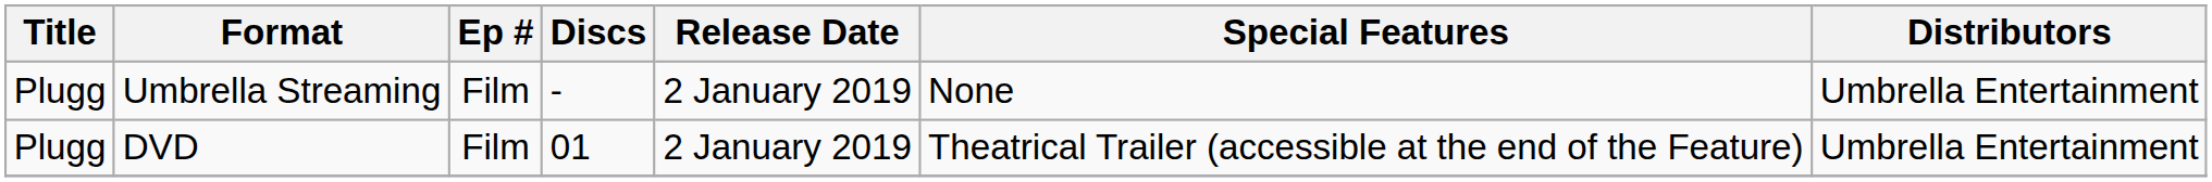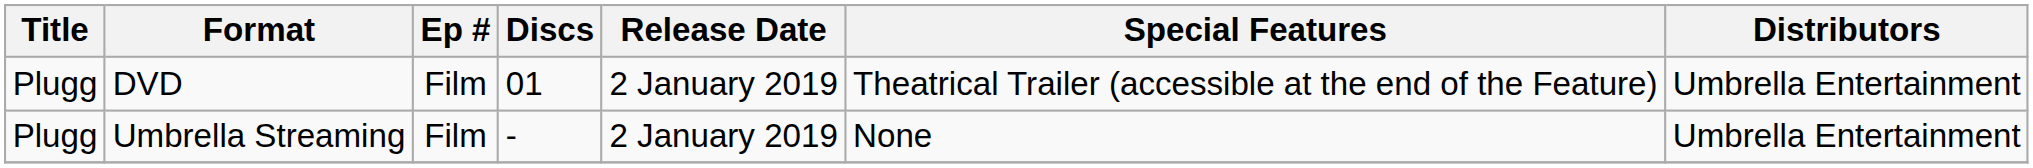rows swapped: DVD <-> Umbrella Streaming
